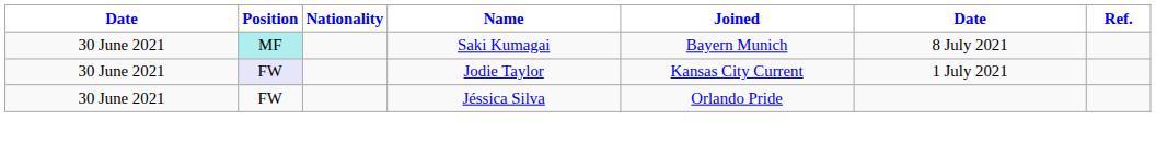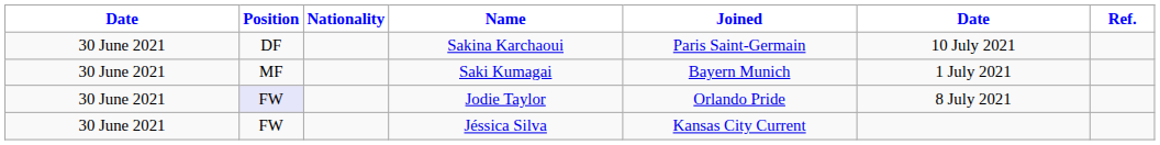+ row: 30 June 2021 | DF | Sakina Karchaoui | Paris Saint-Germain | 10 July 2021
Saki Kumagai | Position: paleturquoise background -> no background
Saki Kumagai | column 6: 8 July 2021 -> 1 July 2021
Jodie Taylor | Joined: Kansas City Current -> Orlando Pride
Jodie Taylor | column 6: 1 July 2021 -> 8 July 2021
Jéssica Silva | Joined: Orlando Pride -> Kansas City Current
